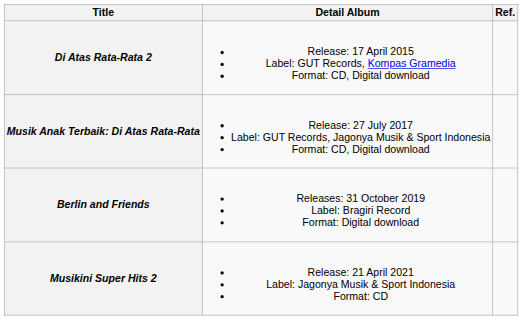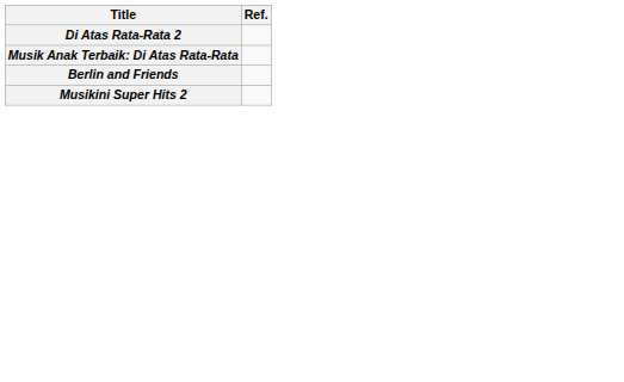- column: Detail Album | Release: 17 April 2015 Label: GUT Records, Kompas Gramedia Format: CD, Digital download | Release: 27 July 2017 Label: GUT Records, Jagonya Musik & Sport Indonesia Format: CD, Digital download | Releases: 31 October 2019 Label: Bragiri Record Format: Digital download | Release: 21 April 2021 Label: Jagonya Musik & Sport Indonesia Format: CD
